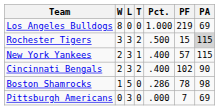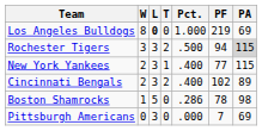Los Angeles Bulldogs | L: normal -> bold
Rochester Tigers | PF: 15 -> 94
New York Yankees | PF: 57 -> 77
Cincinnati Bengals | PA: 90 -> 89
